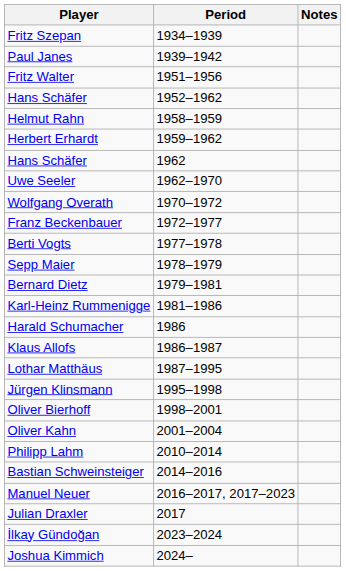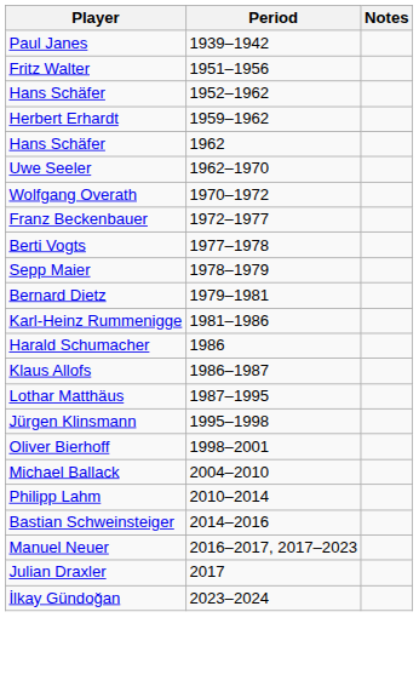- row: Fritz Szepan | 1934–1939
- row: Helmut Rahn | 1958–1959
- row: Oliver Kahn | 2001–2004
+ row: Michael Ballack | 2004–2010
- row: Joshua Kimmich | 2024–
